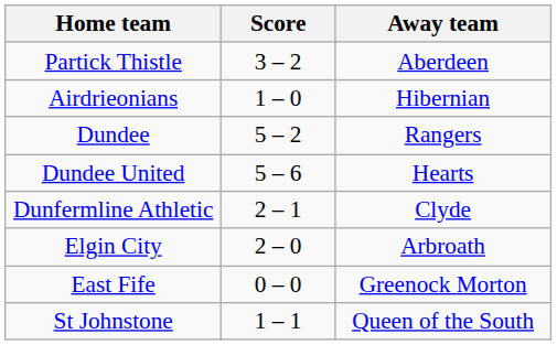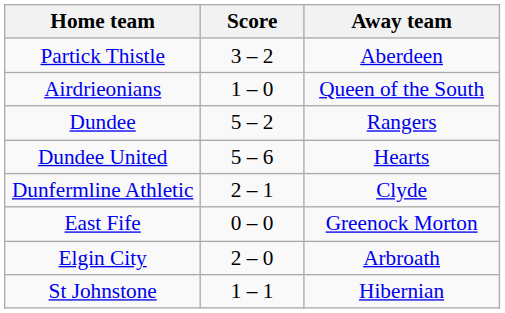Airdrieonians | Away team: Hibernian -> Queen of the South
rows swapped: East Fife <-> Elgin City
St Johnstone | Away team: Queen of the South -> Hibernian
